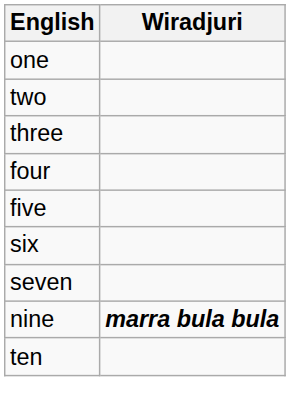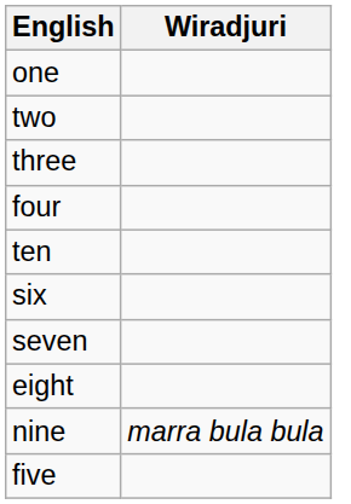rows swapped: five <-> ten
+ row: eight
nine | Wiradjuri: bold -> normal
